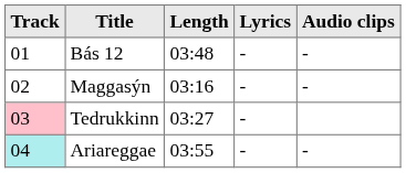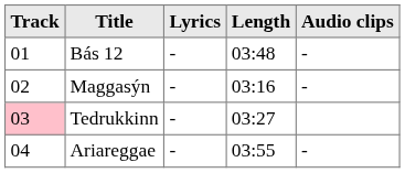columns swapped: Length <-> Lyrics
Ariareggae | Track: paleturquoise background -> no background
